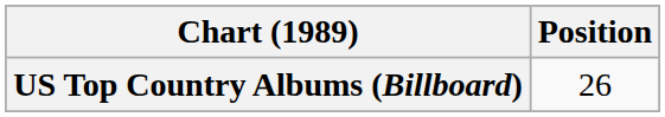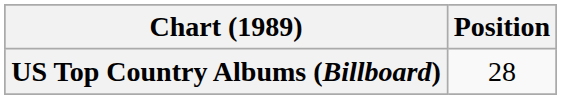US Top Country Albums (Billboard) | Position: 26 -> 28
